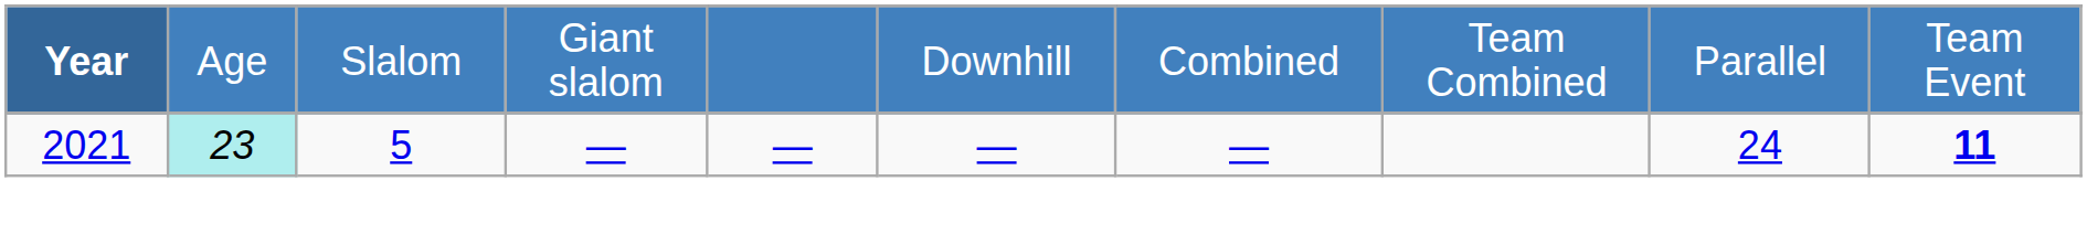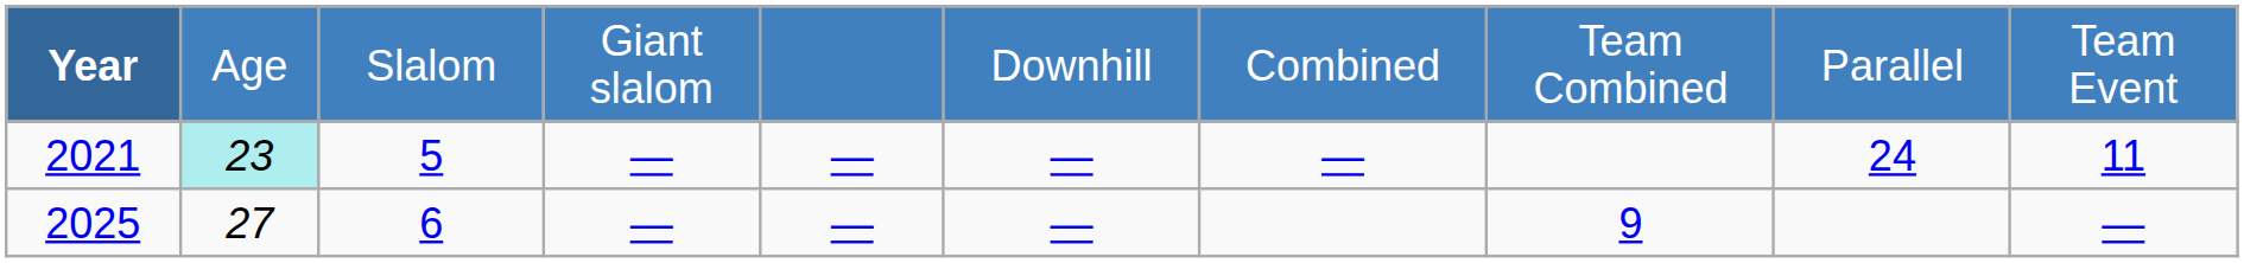2021 | column 10: bold -> normal
+ row: 2025 | 27 | 6 | — | — | — | 9 | —
